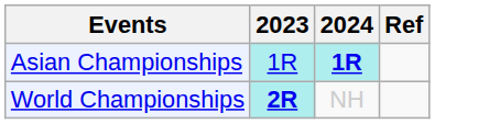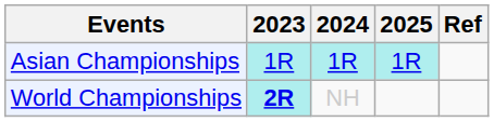+ column: 2025 | 1R
Asian Championships | 2024: bold -> normal
